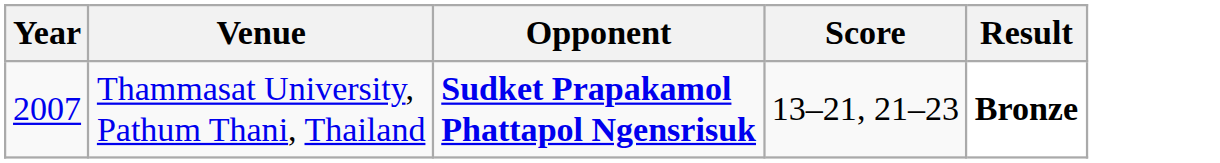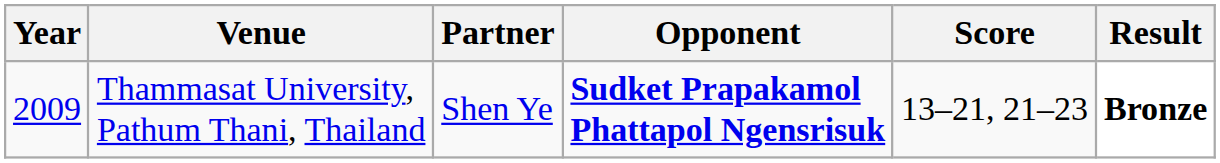+ column: Partner | Shen Ye
Thammasat University, Pathum Thani, Thailand | Year: 2007 -> 2009
